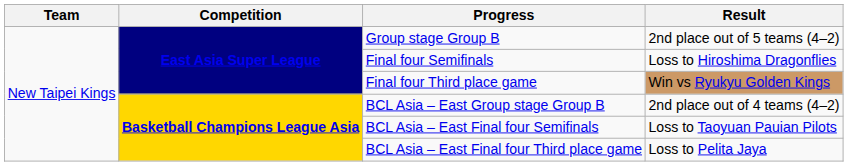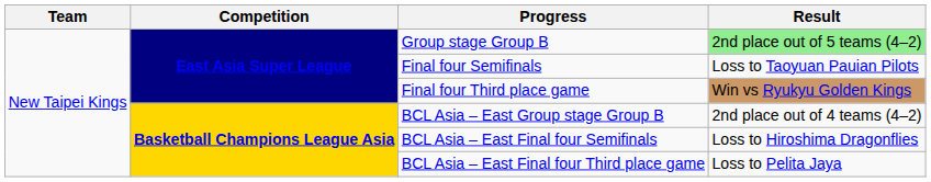Group stage Group B | Result: no background -> lightgreen background
Final four Semifinals | Result: Loss to Hiroshima Dragonflies -> Loss to Taoyuan Pauian Pilots
BCL Asia – East Final four Semifinals | Result: Loss to Taoyuan Pauian Pilots -> Loss to Hiroshima Dragonflies
